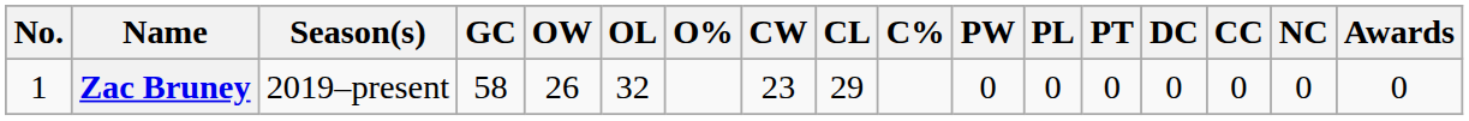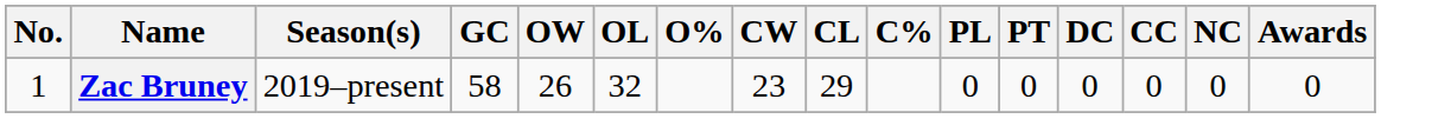- column: PW | 0
